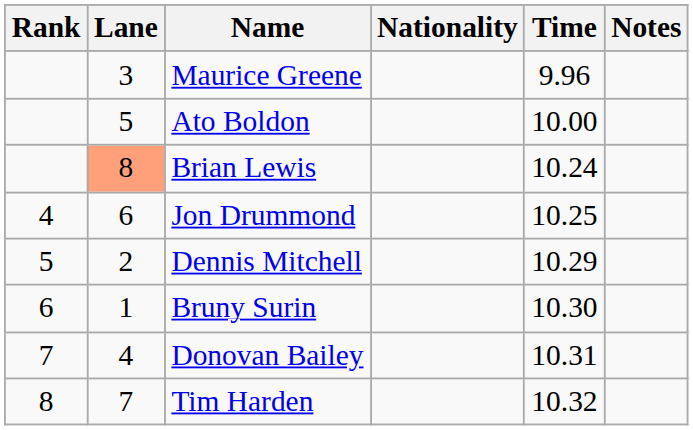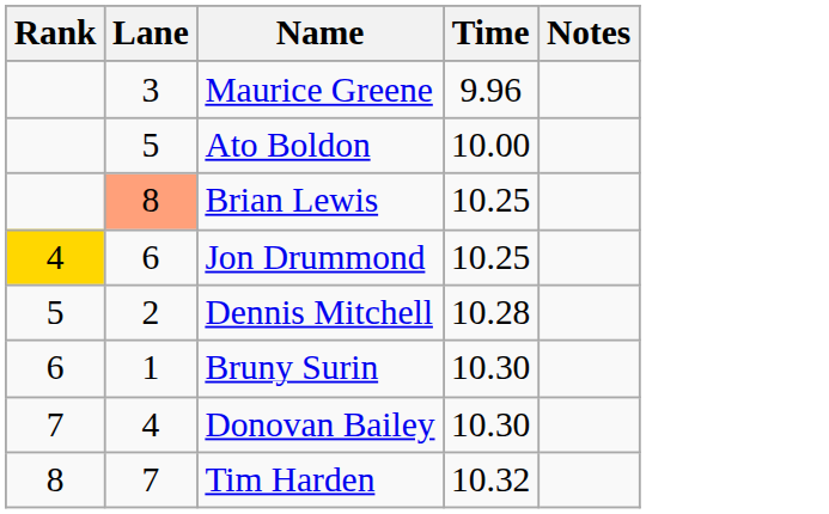- column: Nationality
Brian Lewis | Time: 10.24 -> 10.25
Jon Drummond | Rank: no background -> gold background
Dennis Mitchell | Time: 10.29 -> 10.28
Donovan Bailey | Time: 10.31 -> 10.30
